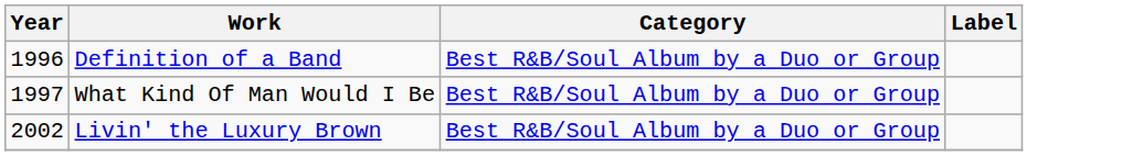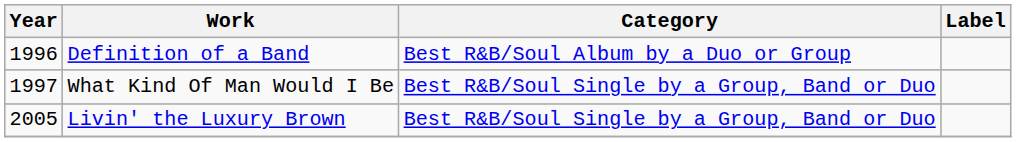What Kind Of Man Would I Be | Category: Best R&B/Soul Album by a Duo or Group -> Best R&B/Soul Single by a Group, Band or Duo
Livin' the Luxury Brown | Year: 2002 -> 2005
Livin' the Luxury Brown | Category: Best R&B/Soul Album by a Duo or Group -> Best R&B/Soul Single by a Group, Band or Duo
